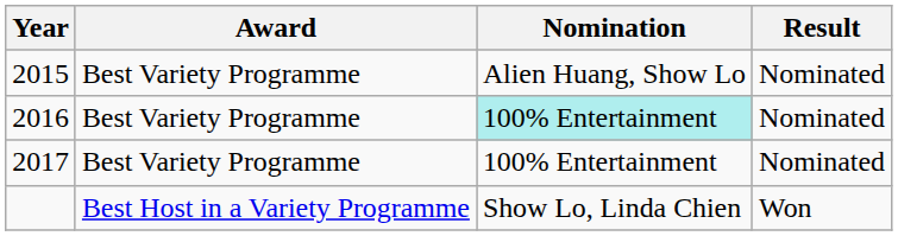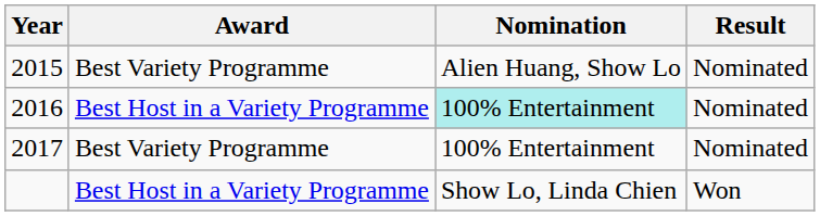2016 | Award: Best Variety Programme -> Best Host in a Variety Programme
